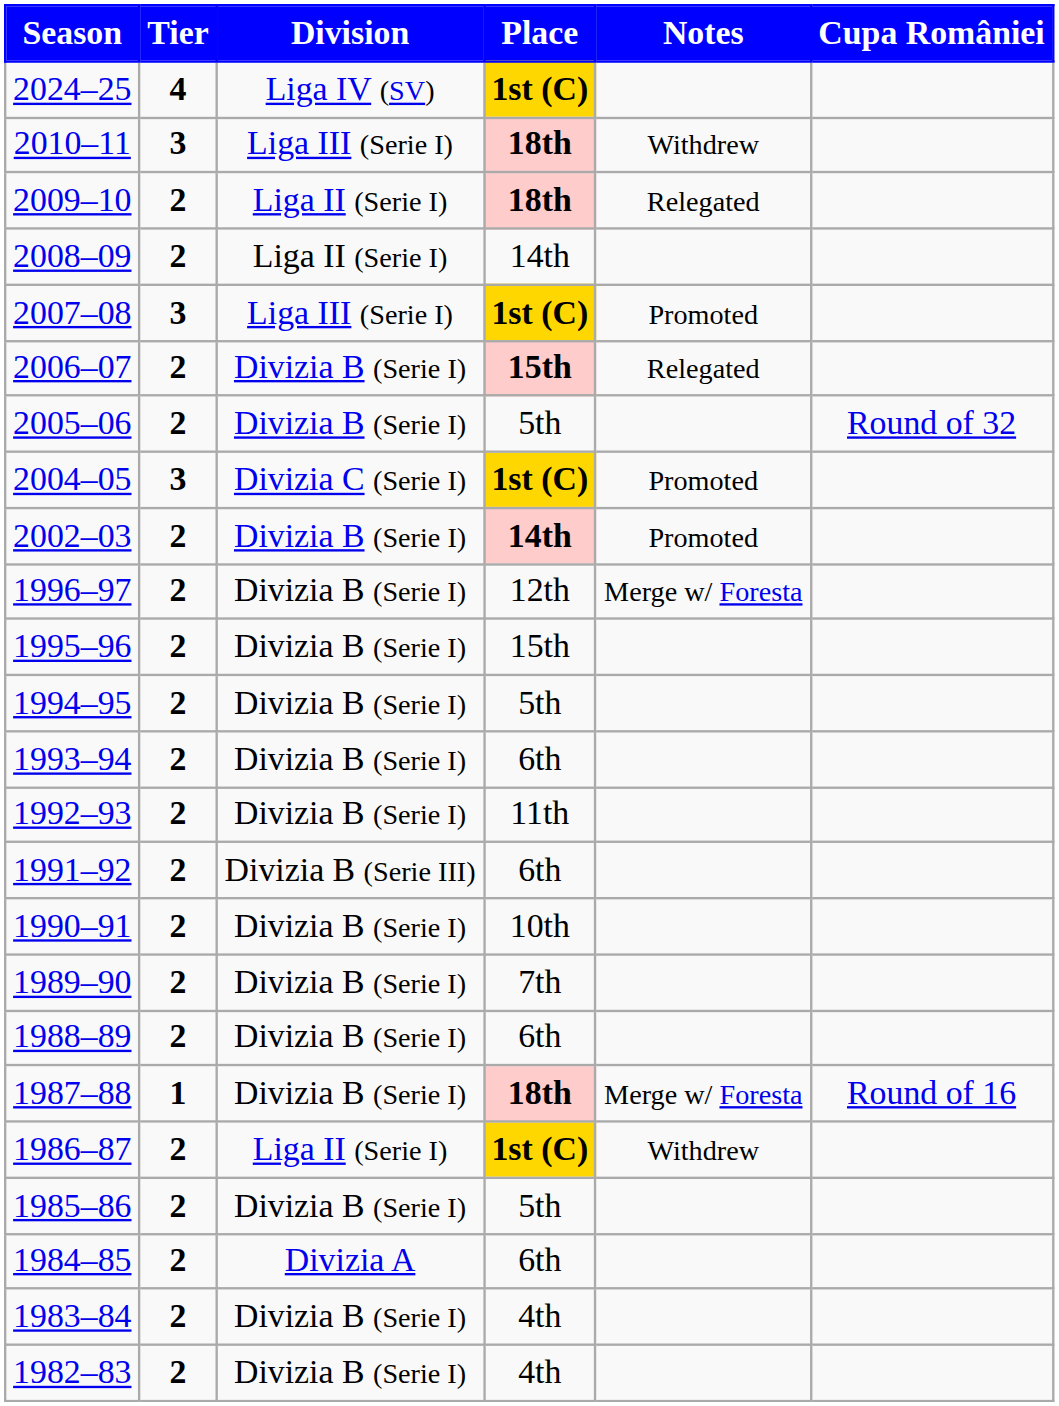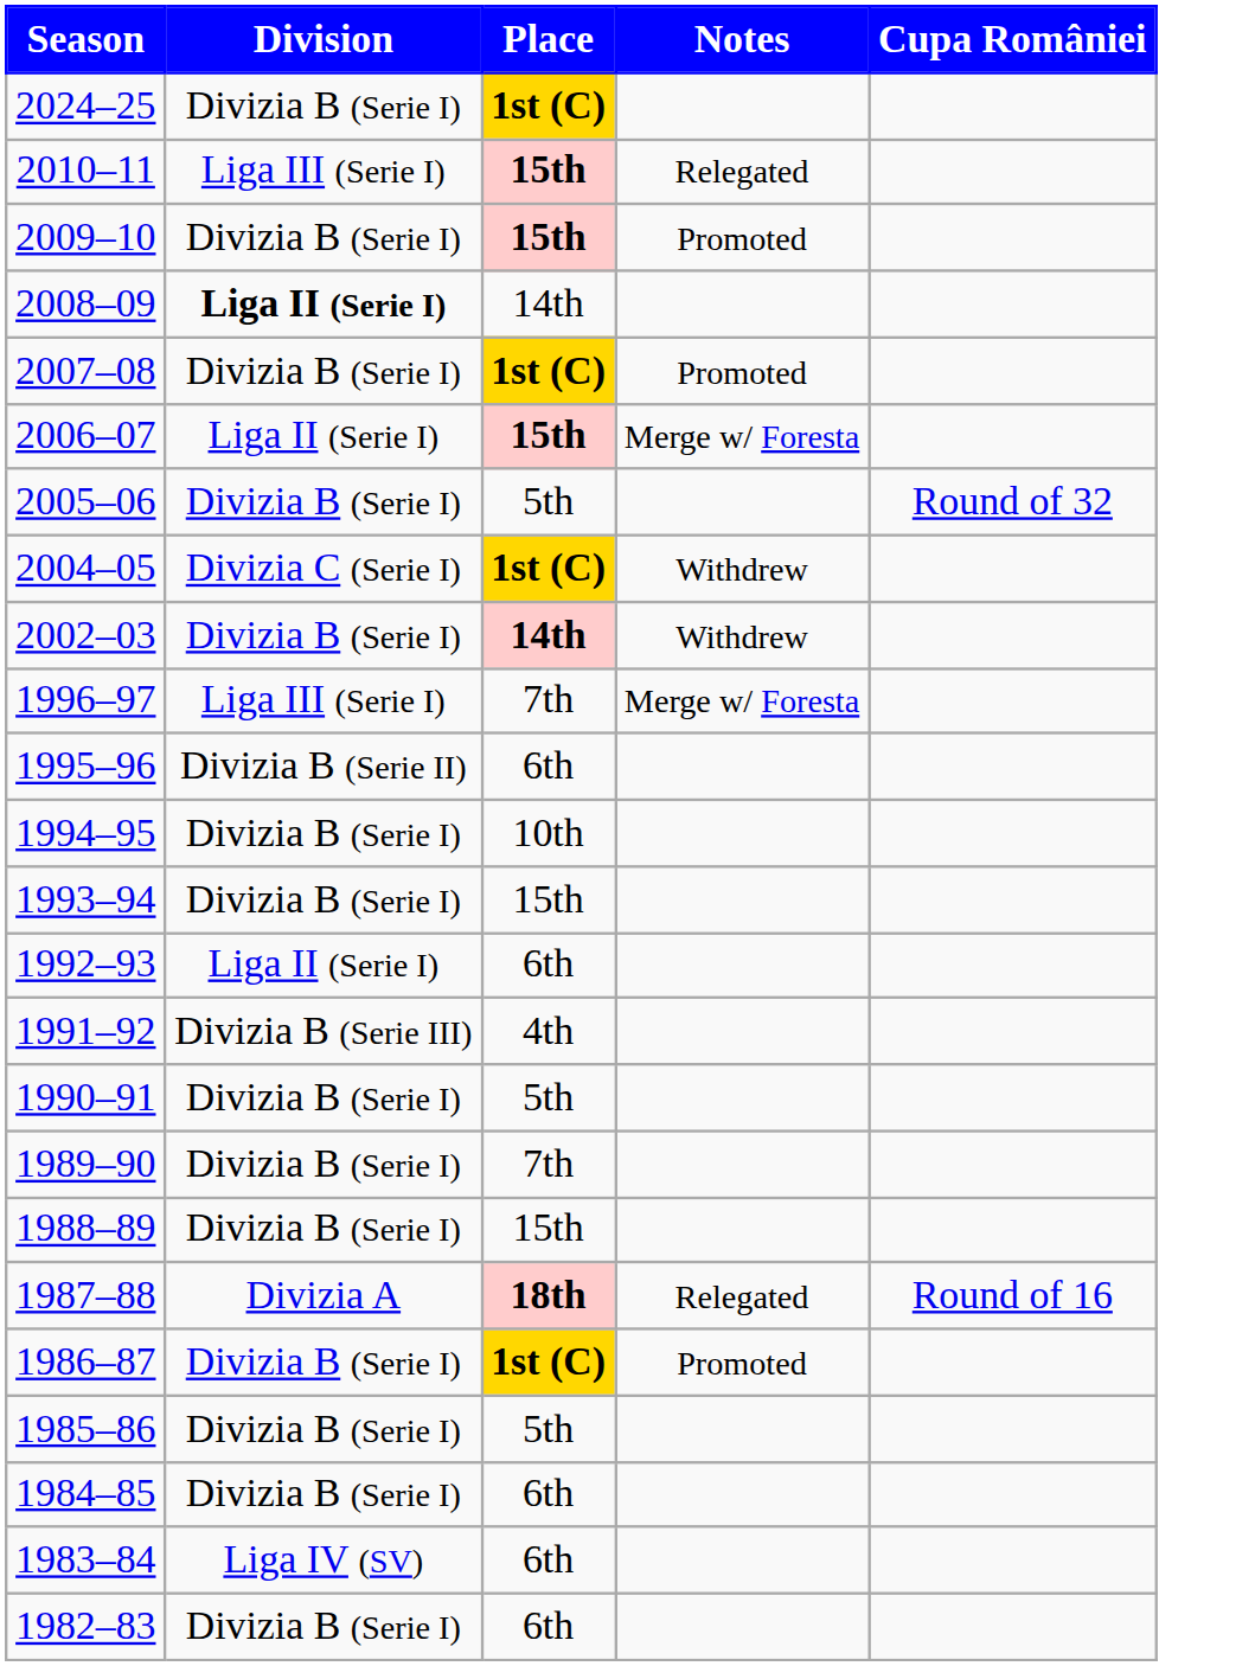- column: Tier | 4 | 3 | 2 | 2 | 3 | 2 | 2 | 3 | 2 | 2 | 2 | 2 | 2 | 2 | 2 | 2 | 2 | 2 | 1 | 2 | 2 | 2 | 2 | 2
2024–25 | Division: Liga IV (SV) -> Divizia B (Serie I)
2010–11 | Place: 18th -> 15th
2010–11 | Notes: Withdrew -> Relegated
2009–10 | Division: Liga II (Serie I) -> Divizia B (Serie I)
2009–10 | Place: 18th -> 15th
2009–10 | Notes: Relegated -> Promoted
2008–09 | Division: normal -> bold
2007–08 | Division: Liga III (Serie I) -> Divizia B (Serie I)
2006–07 | Division: Divizia B (Serie I) -> Liga II (Serie I)
2006–07 | Notes: Relegated -> Merge w/ Foresta
2004–05 | Notes: Promoted -> Withdrew
2002–03 | Notes: Promoted -> Withdrew
1996–97 | Division: Divizia B (Serie I) -> Liga III (Serie I)
1996–97 | Place: 12th -> 7th
1995–96 | Division: Divizia B (Serie I) -> Divizia B (Serie II)
1995–96 | Place: 15th -> 6th
1994–95 | Place: 5th -> 10th
1993–94 | Place: 6th -> 15th
1992–93 | Division: Divizia B (Serie I) -> Liga II (Serie I)
1992–93 | Place: 11th -> 6th
1991–92 | Place: 6th -> 4th
1990–91 | Place: 10th -> 5th
1988–89 | Place: 6th -> 15th
1987–88 | Division: Divizia B (Serie I) -> Divizia A
1987–88 | Notes: Merge w/ Foresta -> Relegated
1986–87 | Division: Liga II (Serie I) -> Divizia B (Serie I)
1986–87 | Notes: Withdrew -> Promoted
1984–85 | Division: Divizia A -> Divizia B (Serie I)
1983–84 | Division: Divizia B (Serie I) -> Liga IV (SV)
1983–84 | Place: 4th -> 6th
1982–83 | Place: 4th -> 6th
